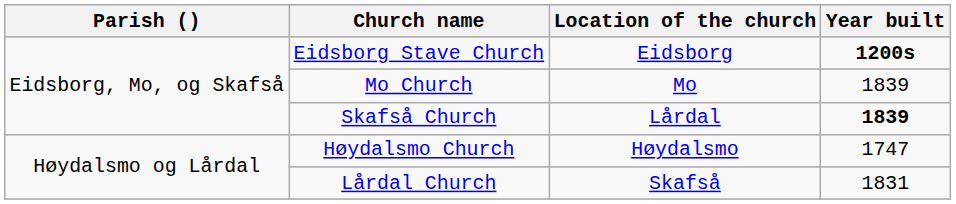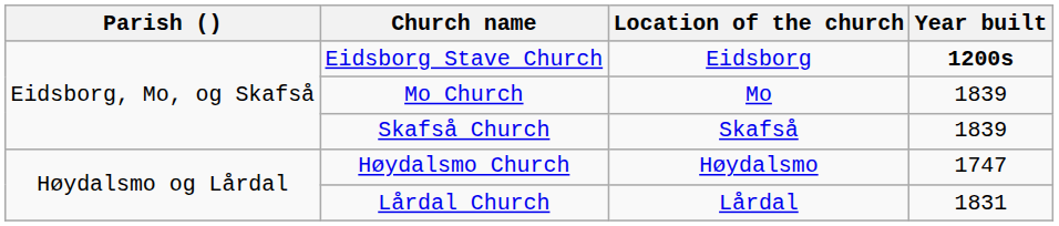Skafså Church | Location of the church: Lårdal -> Skafså
Skafså Church | Year built: bold -> normal
Lårdal Church | Location of the church: Skafså -> Lårdal
